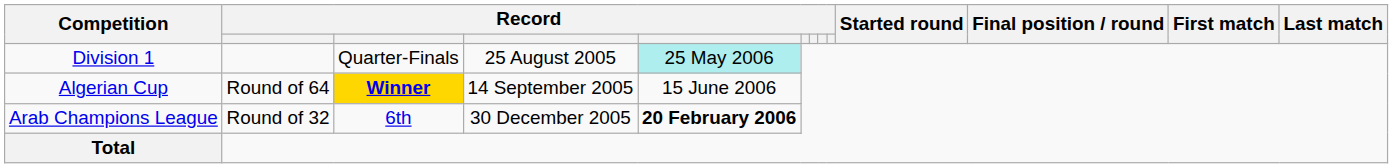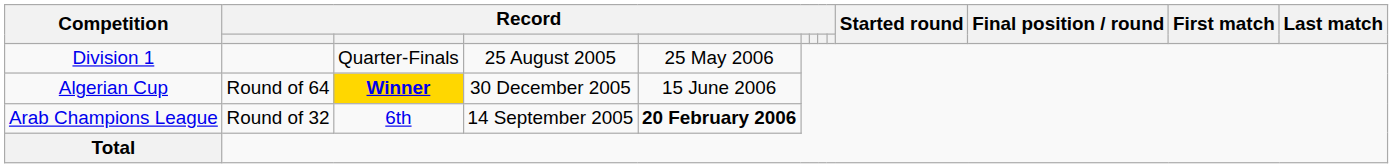Division 1 | column 5: paleturquoise background -> no background
Algerian Cup | column 4: 14 September 2005 -> 30 December 2005
Arab Champions League | column 4: 30 December 2005 -> 14 September 2005
